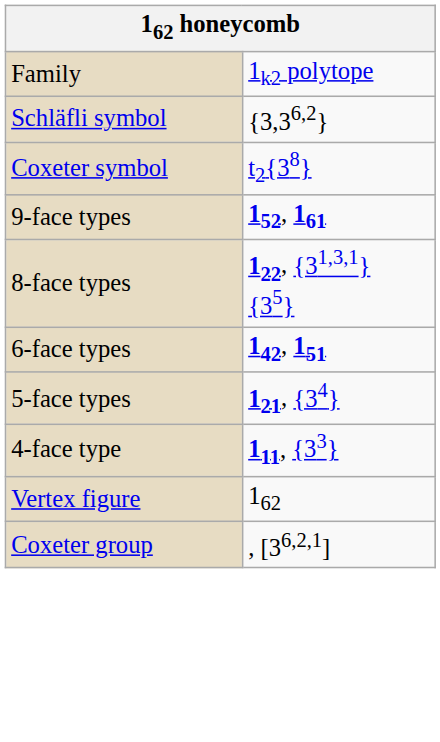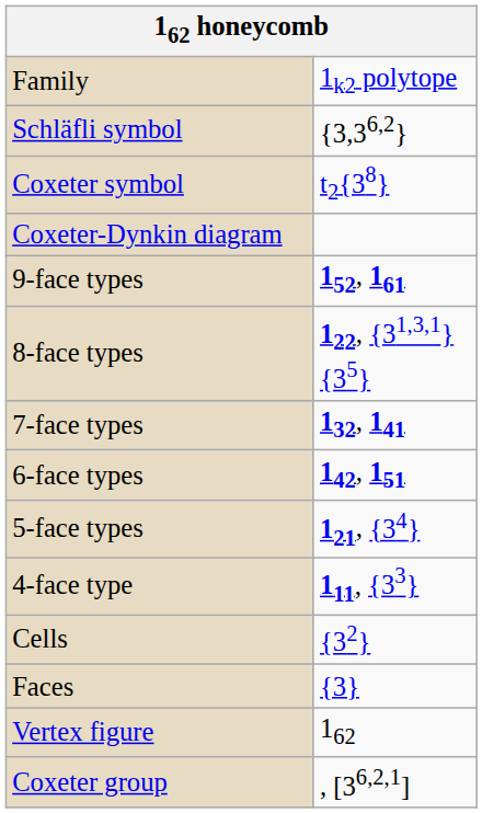+ row: Coxeter-Dynkin diagram
+ row: 7-face types | 132, 141
+ row: Cells | {32}
+ row: Faces | {3}
